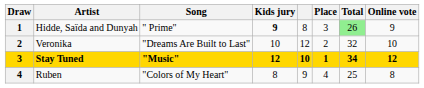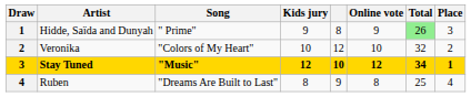columns swapped: Online vote <-> Place
Hidde, Saïda and Dunyah | Kids jury: bold -> normal
Veronika | Song: "Dreams Are Built to Last" -> "Colors of My Heart"
Ruben | Song: "Colors of My Heart" -> "Dreams Are Built to Last"
